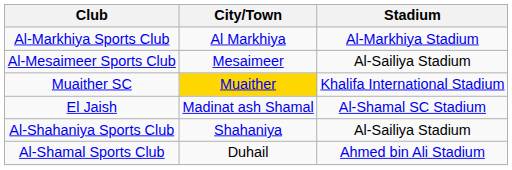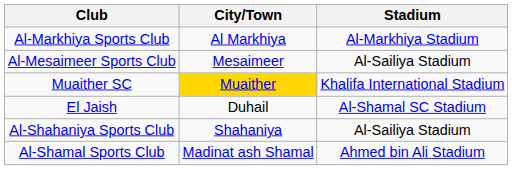El Jaish | City/Town: Madinat ash Shamal -> Duhail
Al-Shamal Sports Club | City/Town: Duhail -> Madinat ash Shamal
